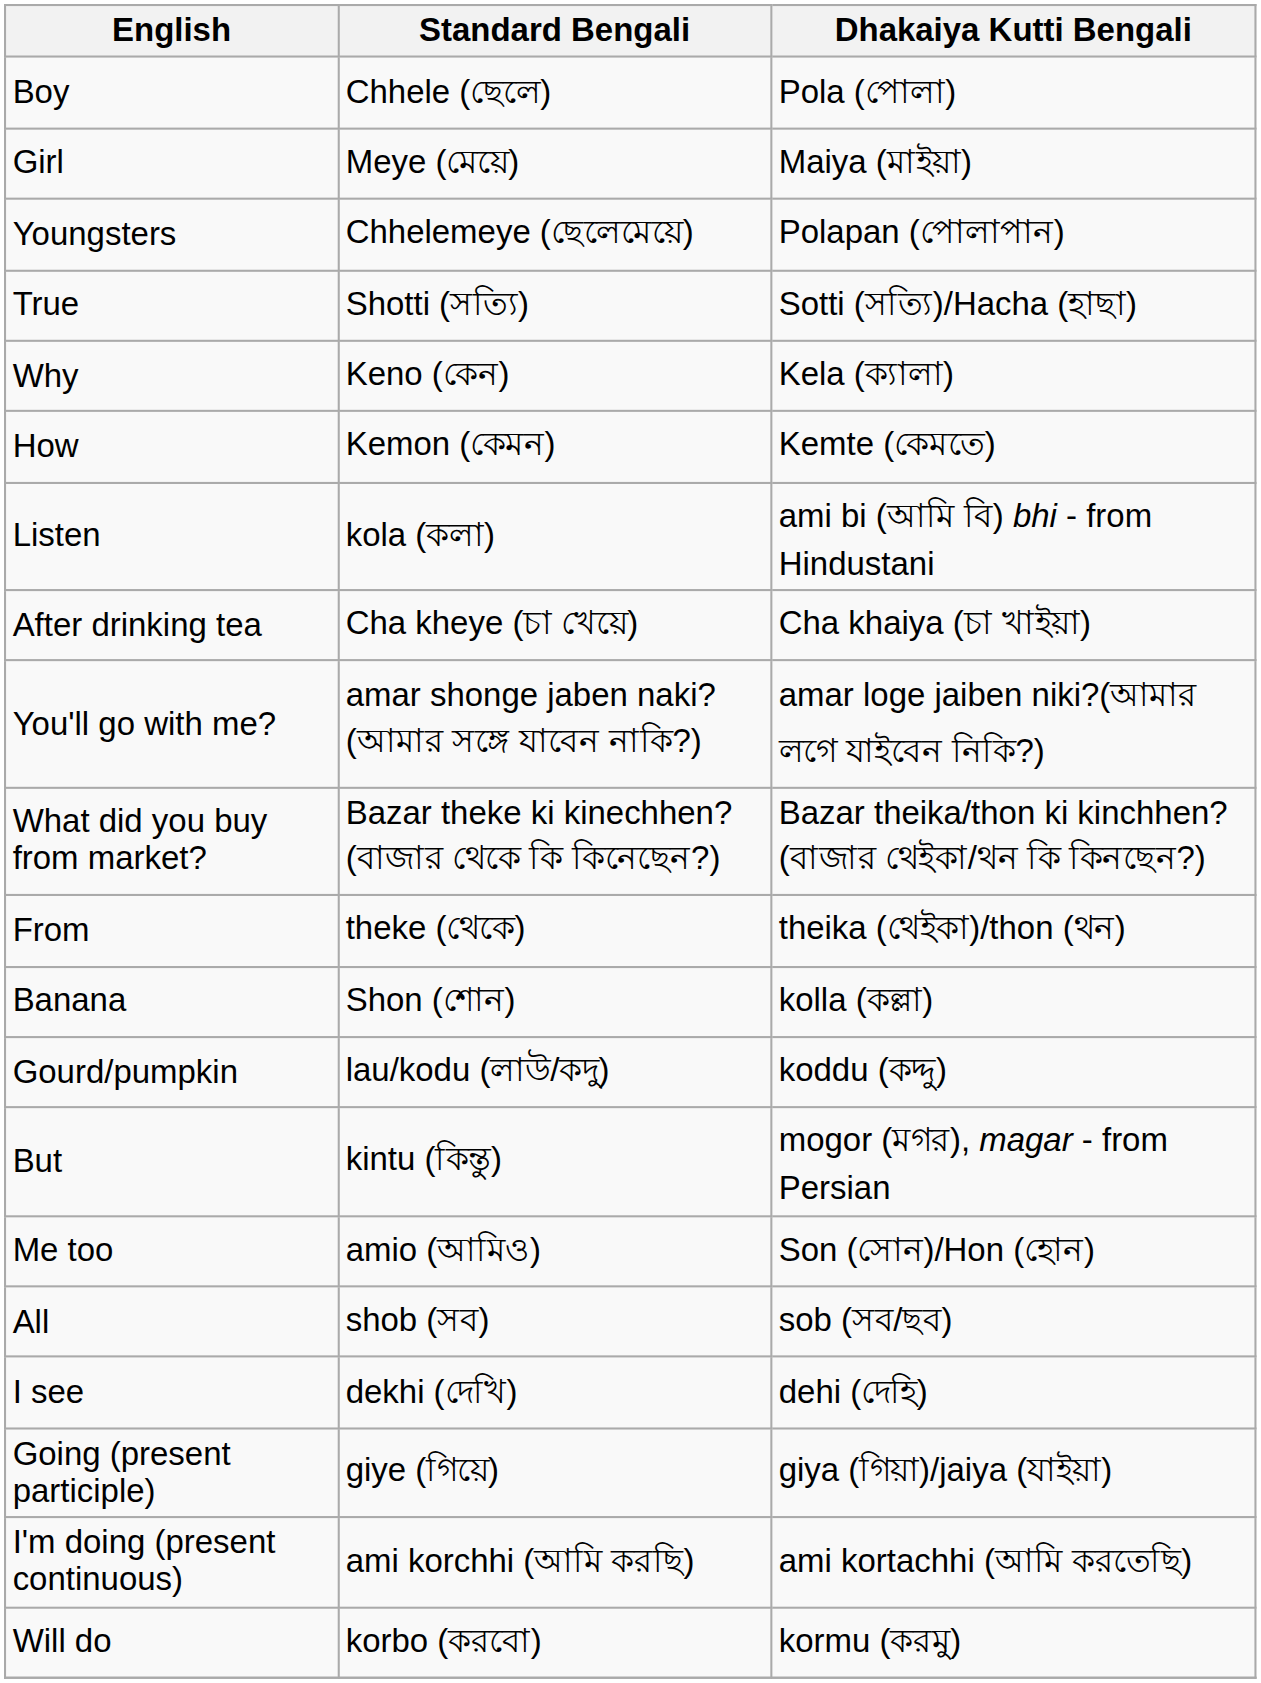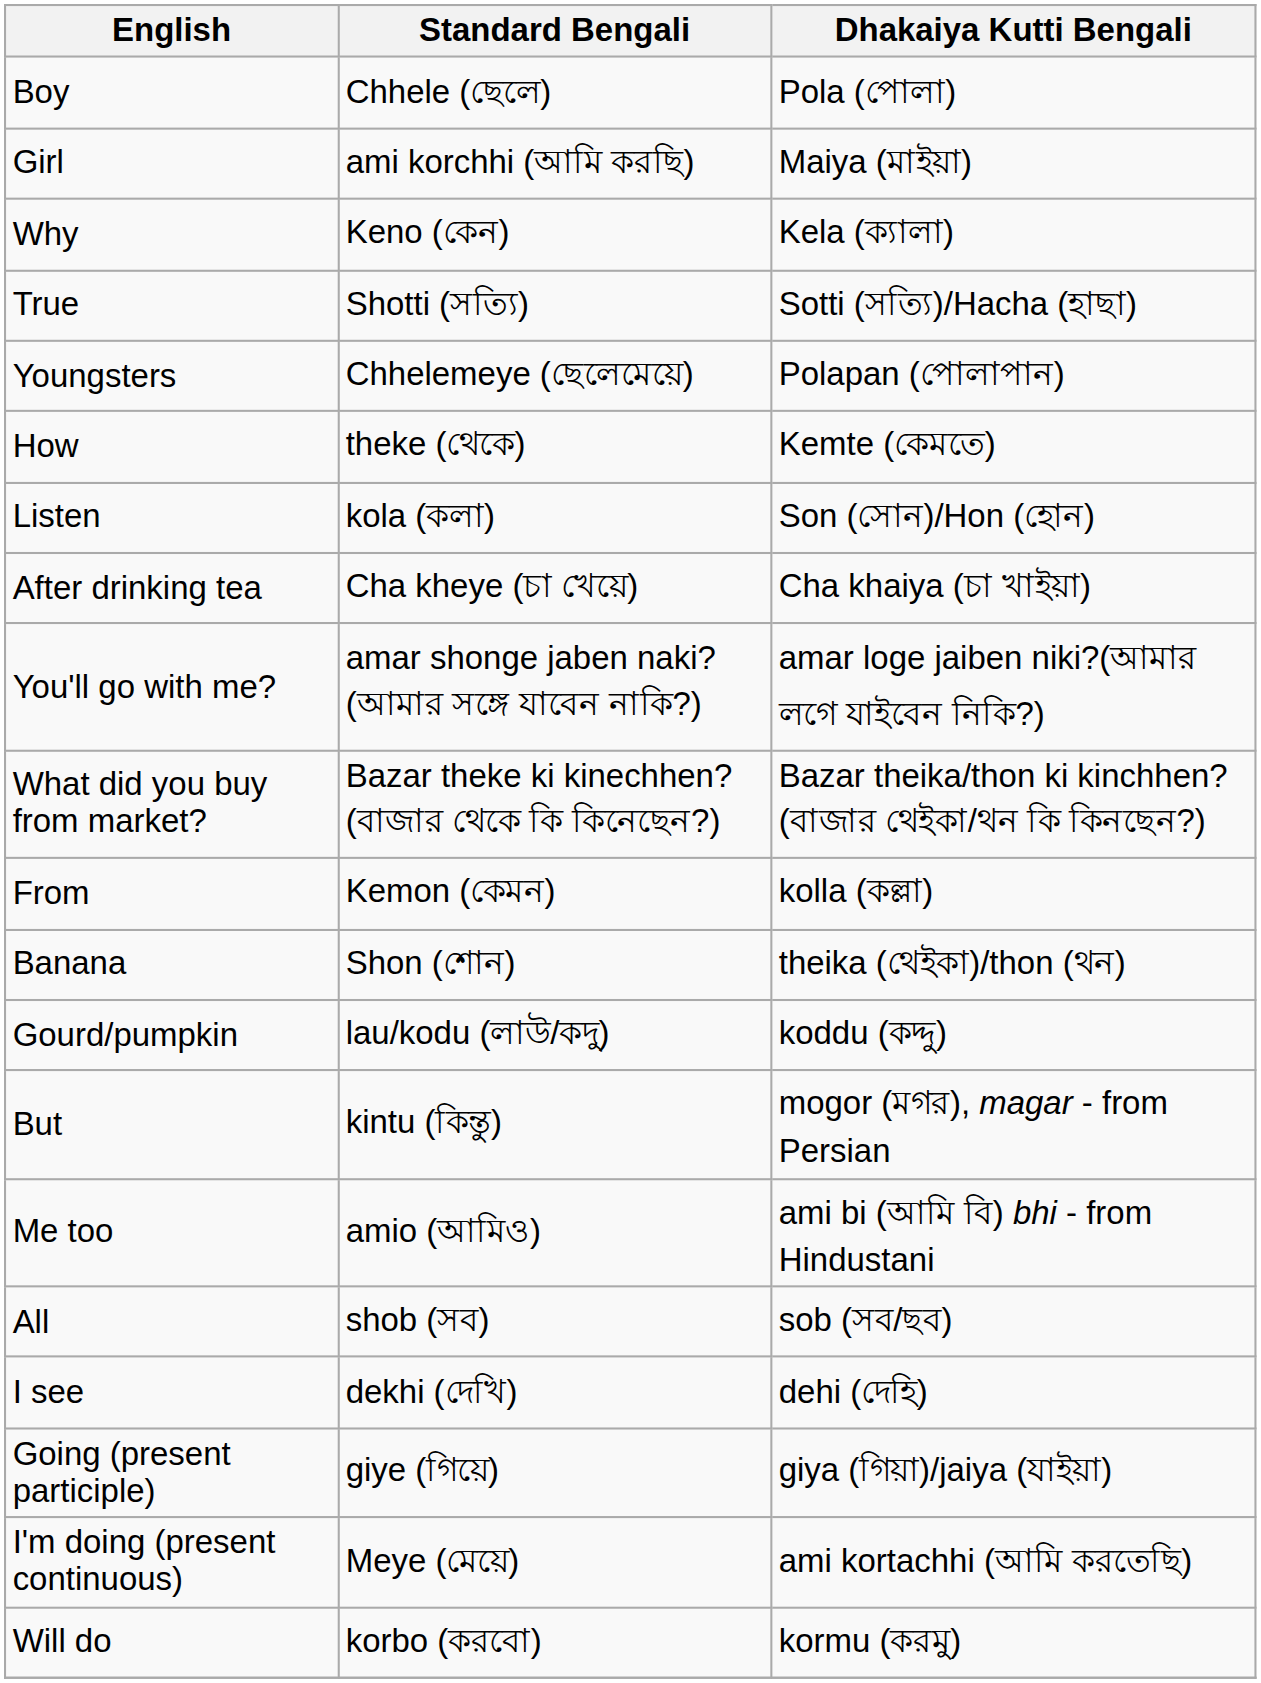Girl | Standard Bengali: Meye (মেয়ে) -> ami korchhi (আমি করছি)
rows swapped: Youngsters <-> Why
How | Standard Bengali: Kemon (কেমন) -> theke (থেকে)
Listen | Dhakaiya Kutti Bengali: ami bi (আমি বি) bhi - from Hindustani -> Son (সোন)/Hon (হোন)
From | Standard Bengali: theke (থেকে) -> Kemon (কেমন)
From | Dhakaiya Kutti Bengali: theika (থেইকা)/thon (থন) -> kolla (কল্লা)
Banana | Dhakaiya Kutti Bengali: kolla (কল্লা) -> theika (থেইকা)/thon (থন)
Me too | Dhakaiya Kutti Bengali: Son (সোন)/Hon (হোন) -> ami bi (আমি বি) bhi - from Hindustani
I'm doing (present continuous) | Standard Bengali: ami korchhi (আমি করছি) -> Meye (মেয়ে)
